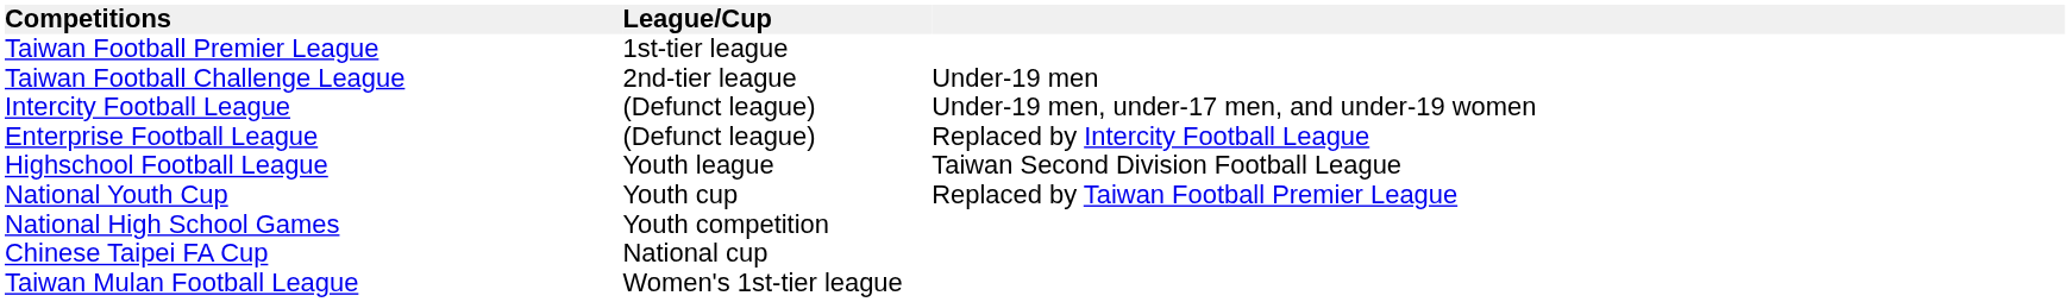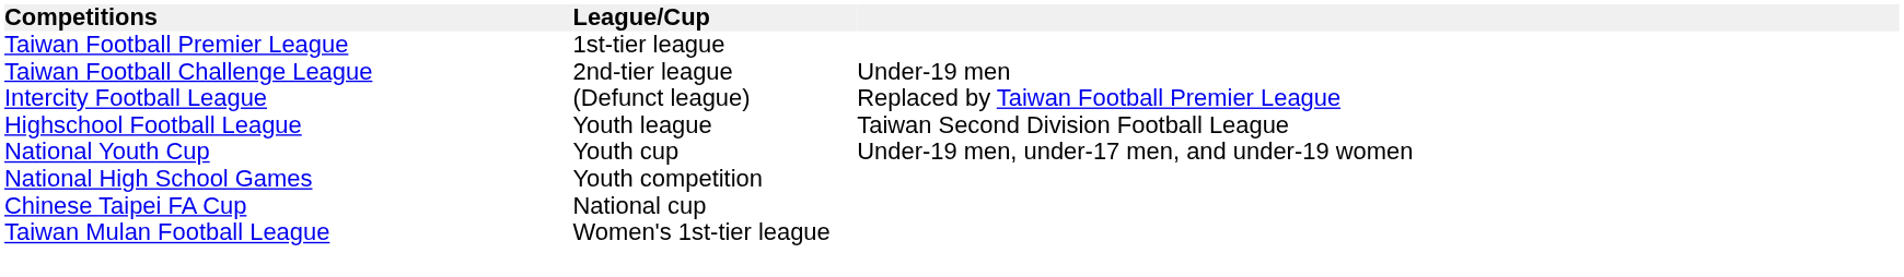Intercity Football League | column 3: Under-19 men, under-17 men, and under-19 women -> Replaced by Taiwan Football Premier League
- row: Enterprise Football League | (Defunct league) | Replaced by Intercity Football League
National Youth Cup | column 3: Replaced by Taiwan Football Premier League -> Under-19 men, under-17 men, and under-19 women
